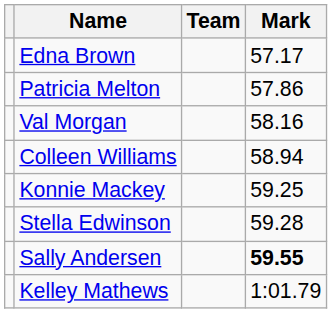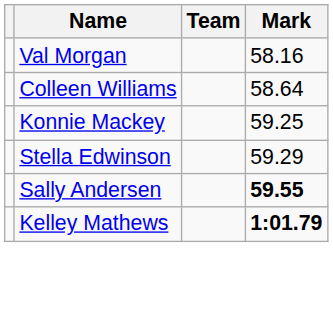- row: Edna Brown | 57.17
- row: Patricia Melton | 57.86
Colleen Williams | Mark: 58.94 -> 58.64
Stella Edwinson | Mark: 59.28 -> 59.29
Kelley Mathews | Mark: normal -> bold
